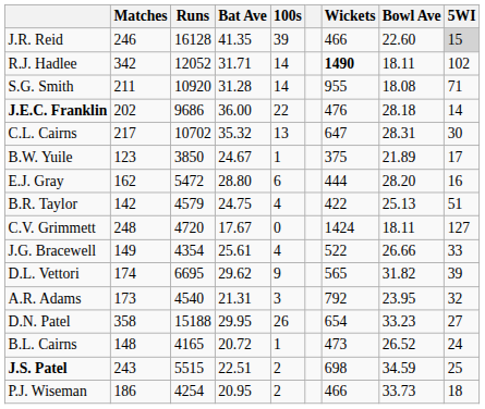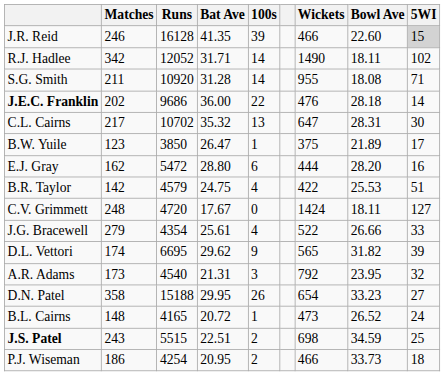R.J. Hadlee | Wickets: bold -> normal
B.W. Yuile | Bat Ave: 24.67 -> 26.47
B.R. Taylor | Bowl Ave: 25.13 -> 25.53
J.G. Bracewell | Matches: 149 -> 279
